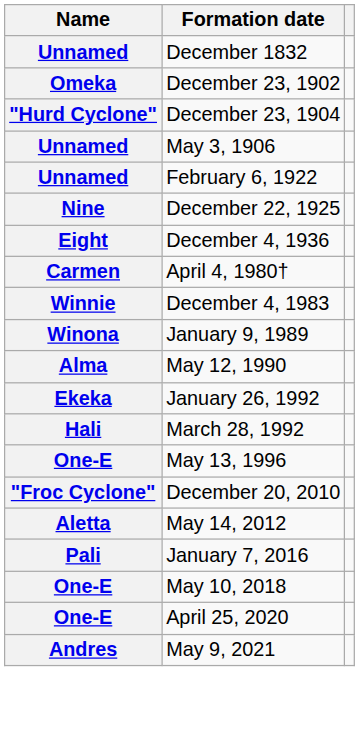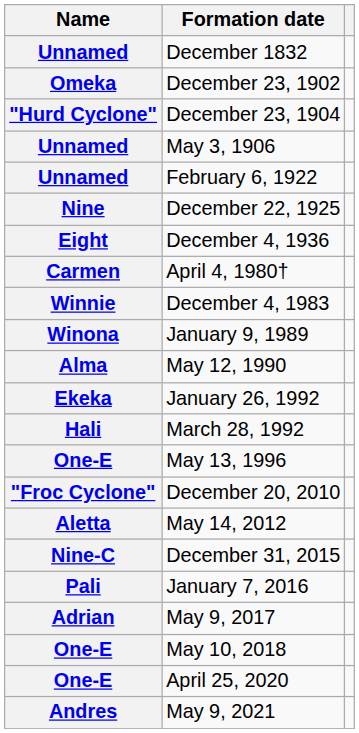+ row: Nine-C | December 31, 2015
+ row: Adrian | May 9, 2017
